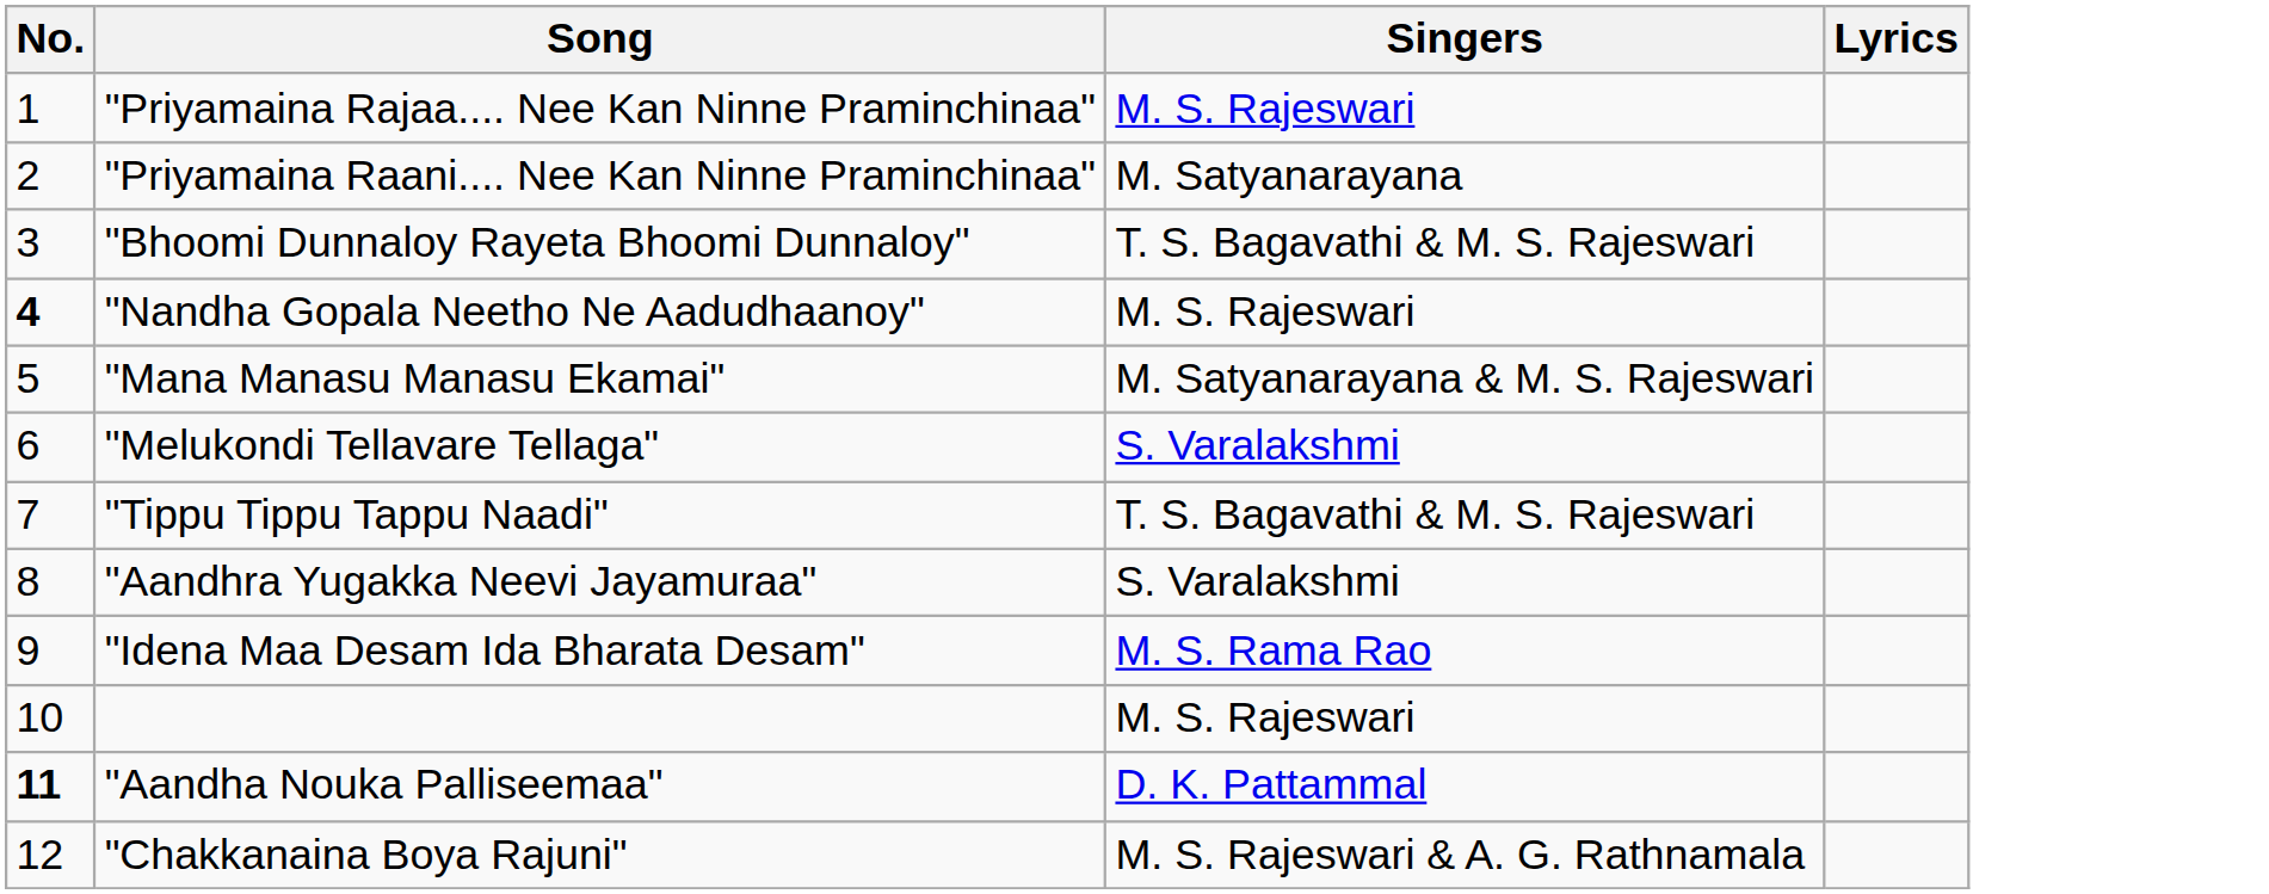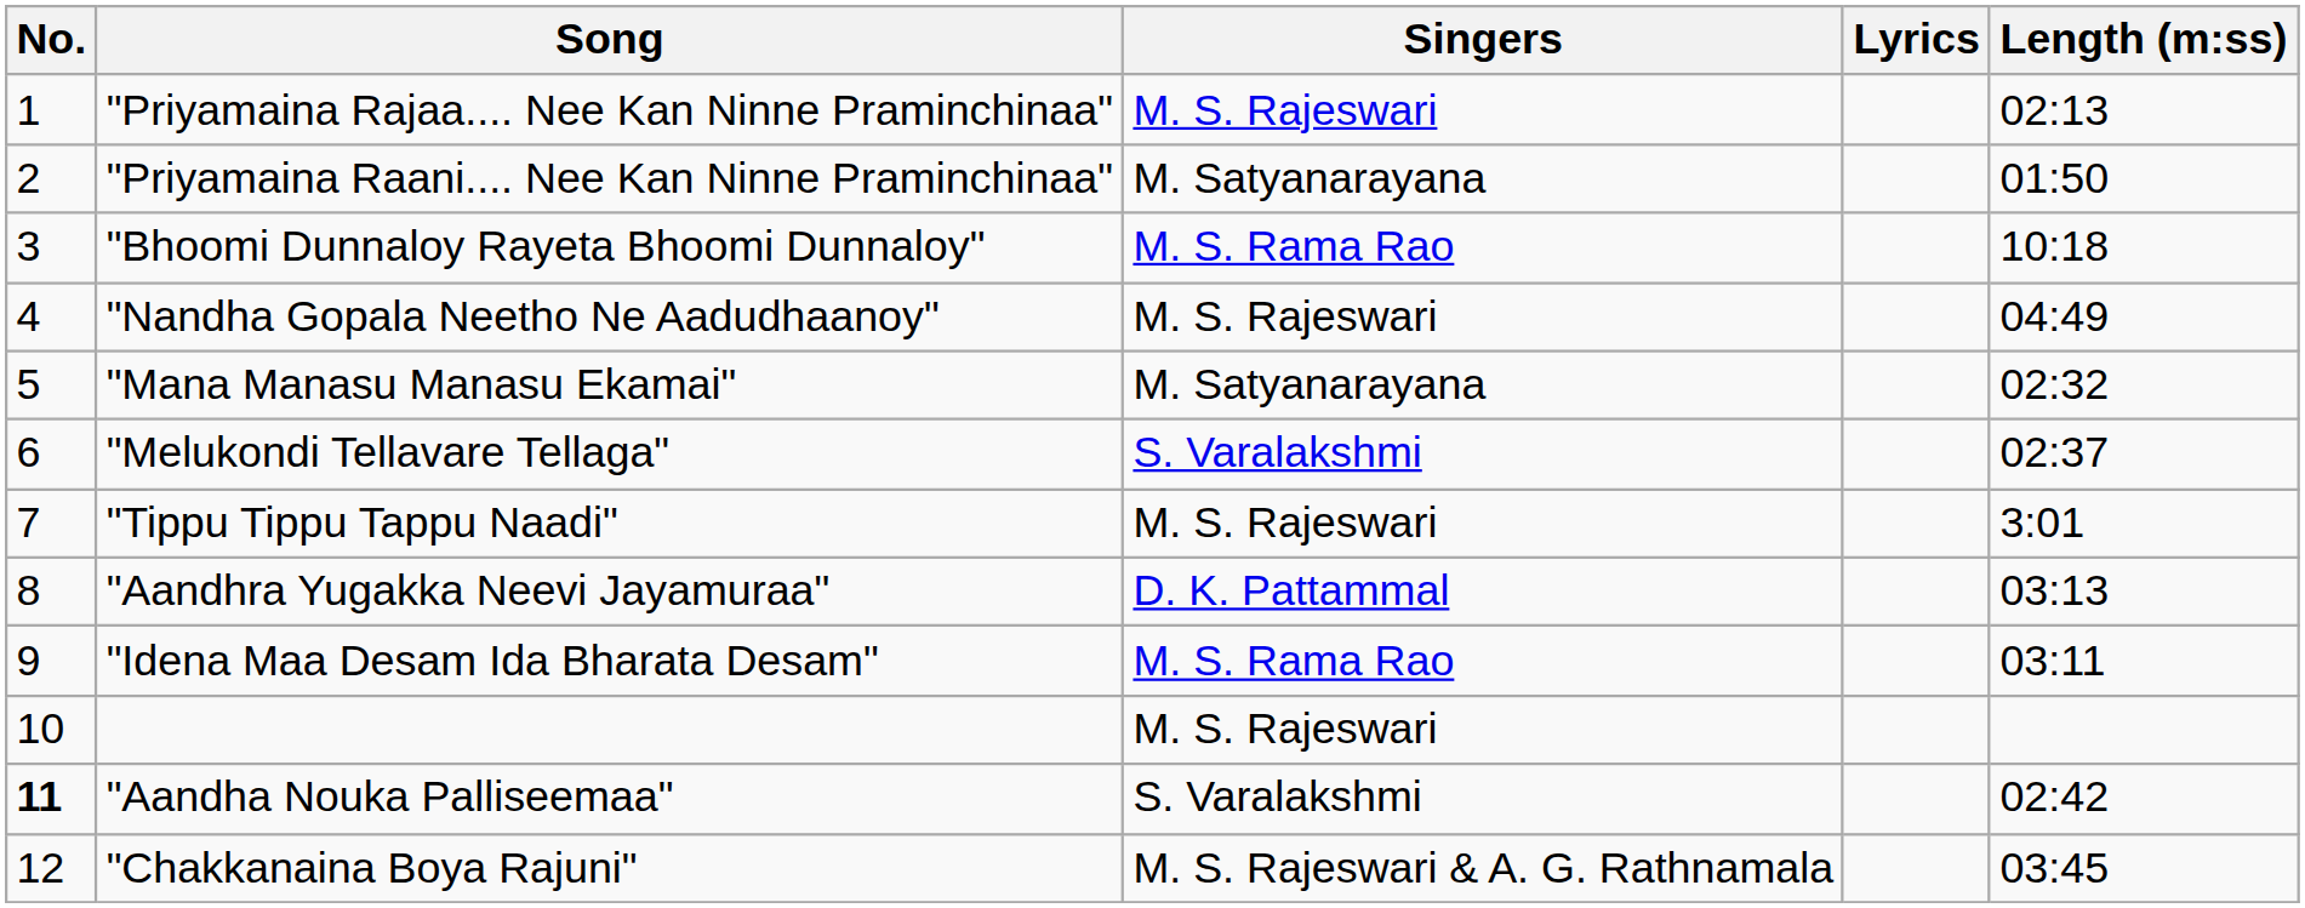+ column: Length (m:ss) | 02:13 | 01:50 | 10:18 | 04:49 | 02:32 | 02:37 | 3:01 | 03:13 | 03:11 | 02:42 | 03:45
"Bhoomi Dunnaloy Rayeta Bhoomi Dunnaloy" | Singers: T. S. Bagavathi & M. S. Rajeswari -> M. S. Rama Rao
"Nandha Gopala Neetho Ne Aadudhaanoy" | No.: bold -> normal
"Mana Manasu Manasu Ekamai" | Singers: M. Satyanarayana & M. S. Rajeswari -> M. Satyanarayana
"Tippu Tippu Tappu Naadi" | Singers: T. S. Bagavathi & M. S. Rajeswari -> M. S. Rajeswari
"Aandhra Yugakka Neevi Jayamuraa" | Singers: S. Varalakshmi -> D. K. Pattammal
"Aandha Nouka Palliseemaa" | Singers: D. K. Pattammal -> S. Varalakshmi
